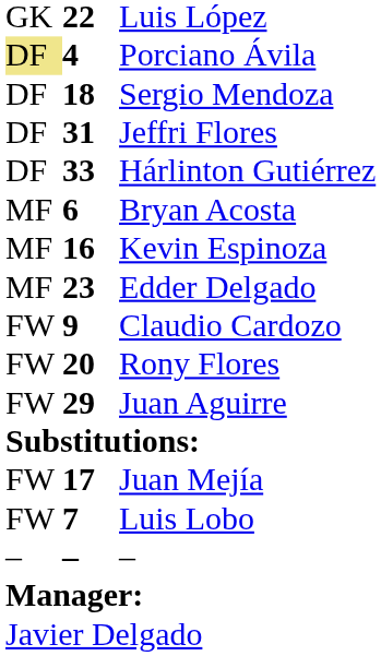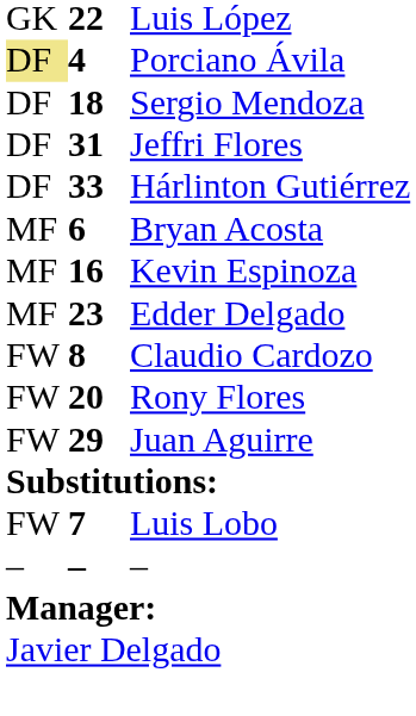Claudio Cardozo | column 2: 9 -> 8
- row: FW | 17 | Juan Mejía
